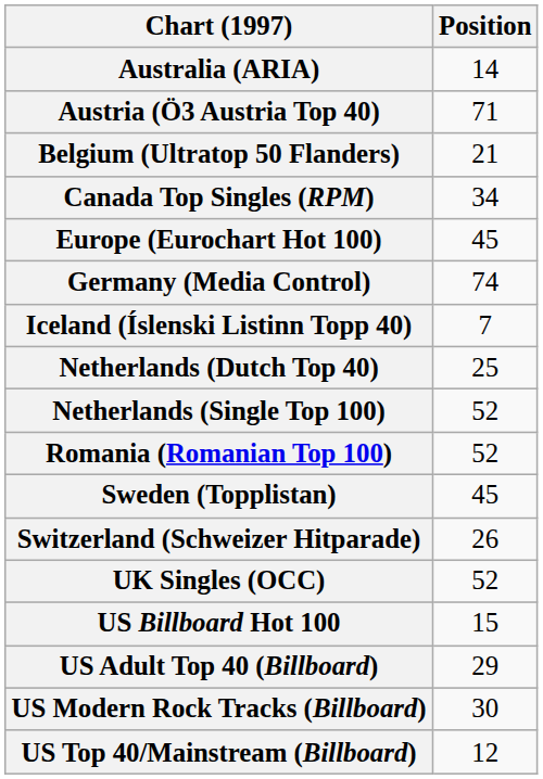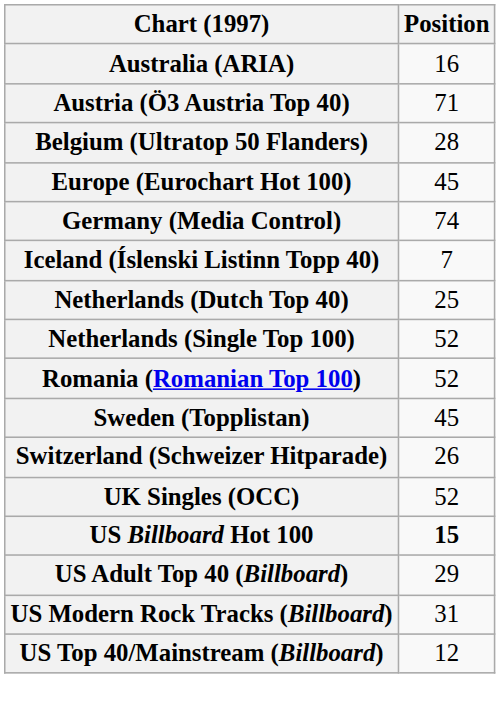Australia (ARIA) | Position: 14 -> 16
Belgium (Ultratop 50 Flanders) | Position: 21 -> 28
- row: Canada Top Singles (RPM) | 34
US Billboard Hot 100 | Position: normal -> bold
US Modern Rock Tracks (Billboard) | Position: 30 -> 31
